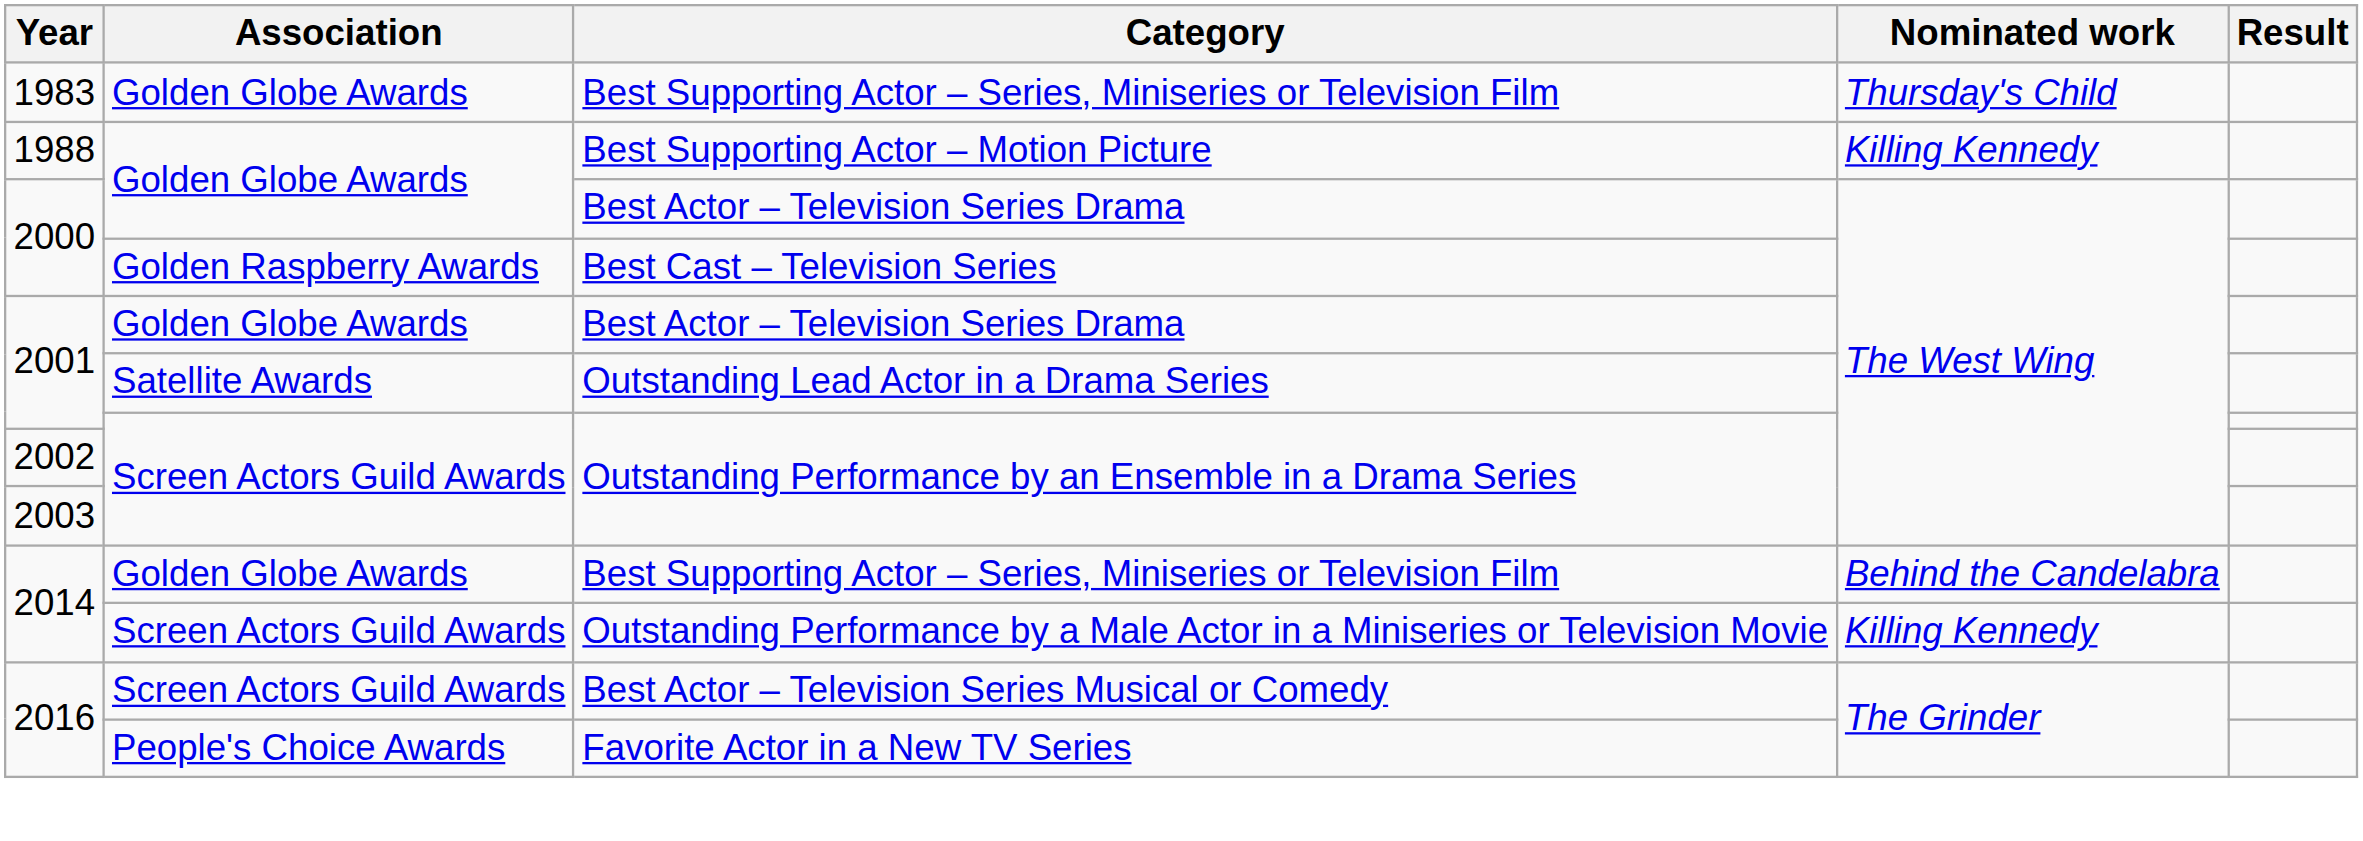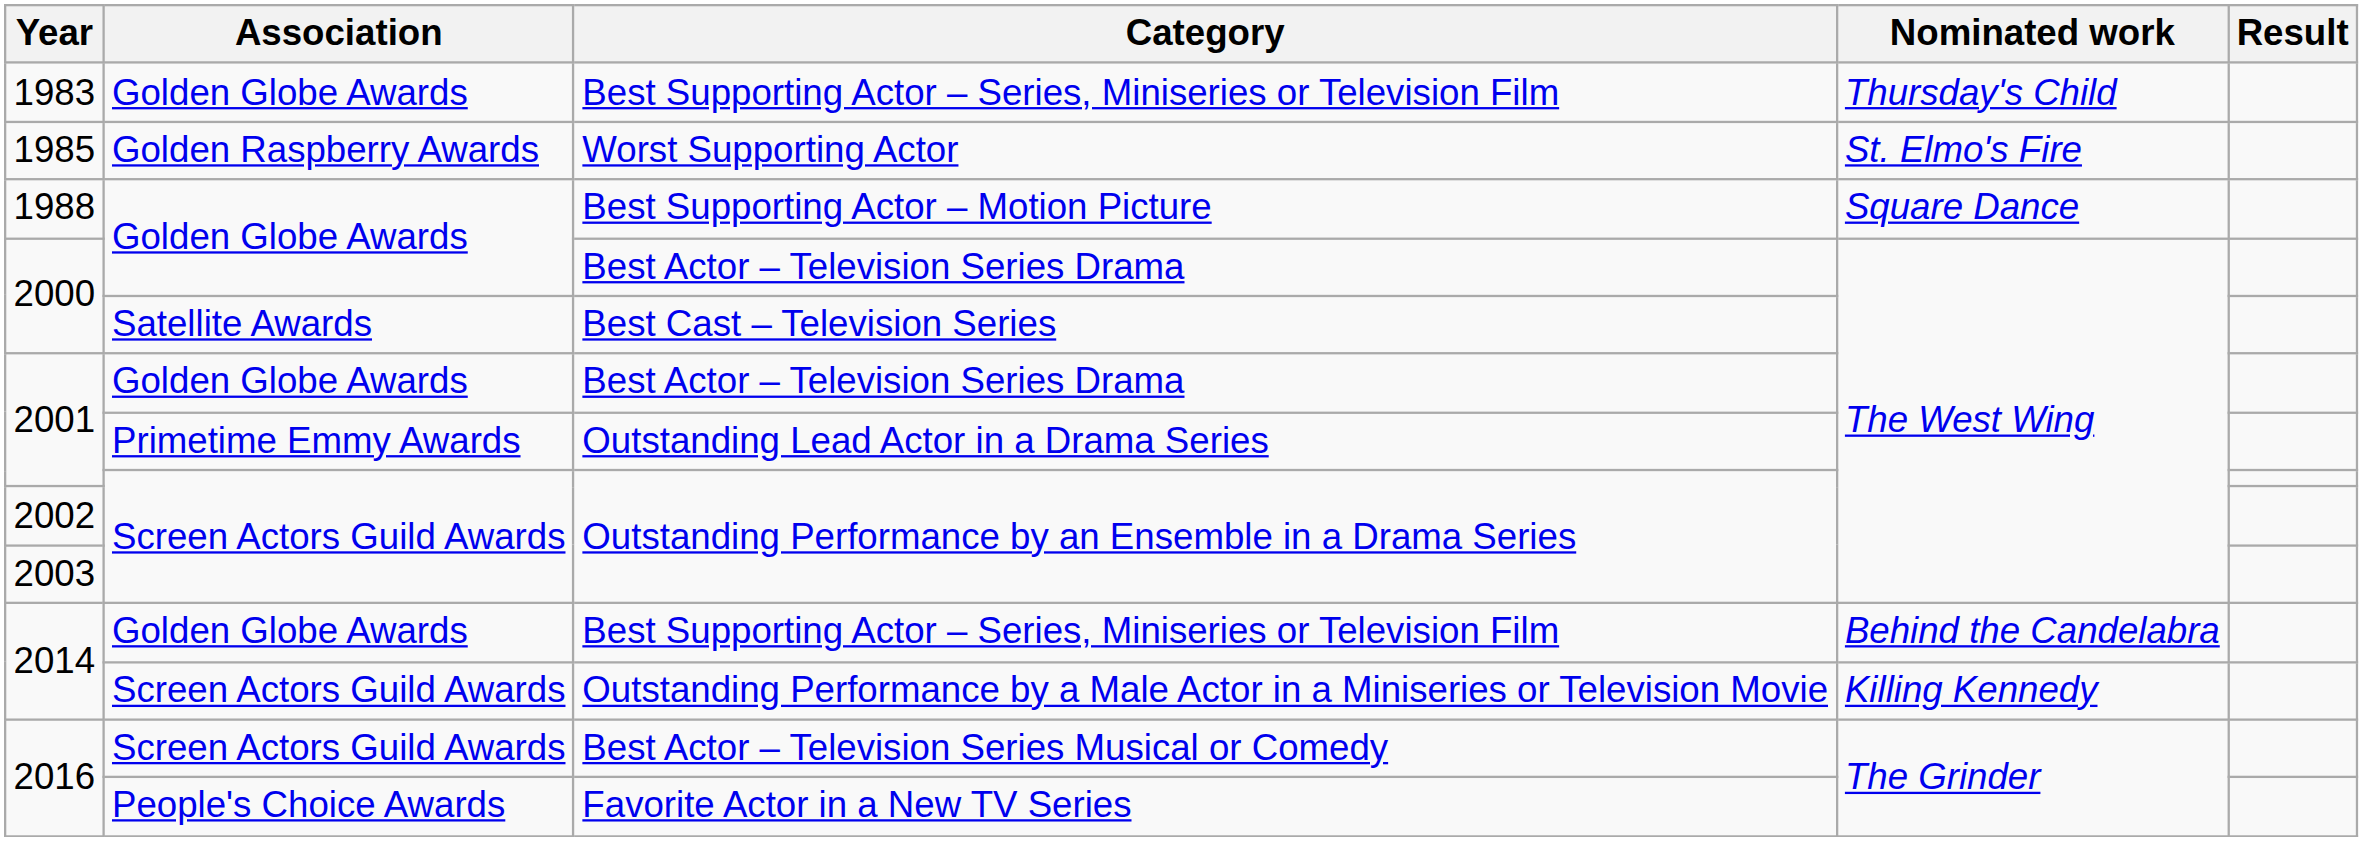+ row: 1985 | Golden Raspberry Awards | Worst Supporting Actor | St. Elmo's Fire
Best Supporting Actor – Motion Picture | Nominated work: Killing Kennedy -> Square Dance
Best Cast – Television Series | Association: Golden Raspberry Awards -> Satellite Awards
Outstanding Lead Actor in a Drama Series | Association: Satellite Awards -> Primetime Emmy Awards
